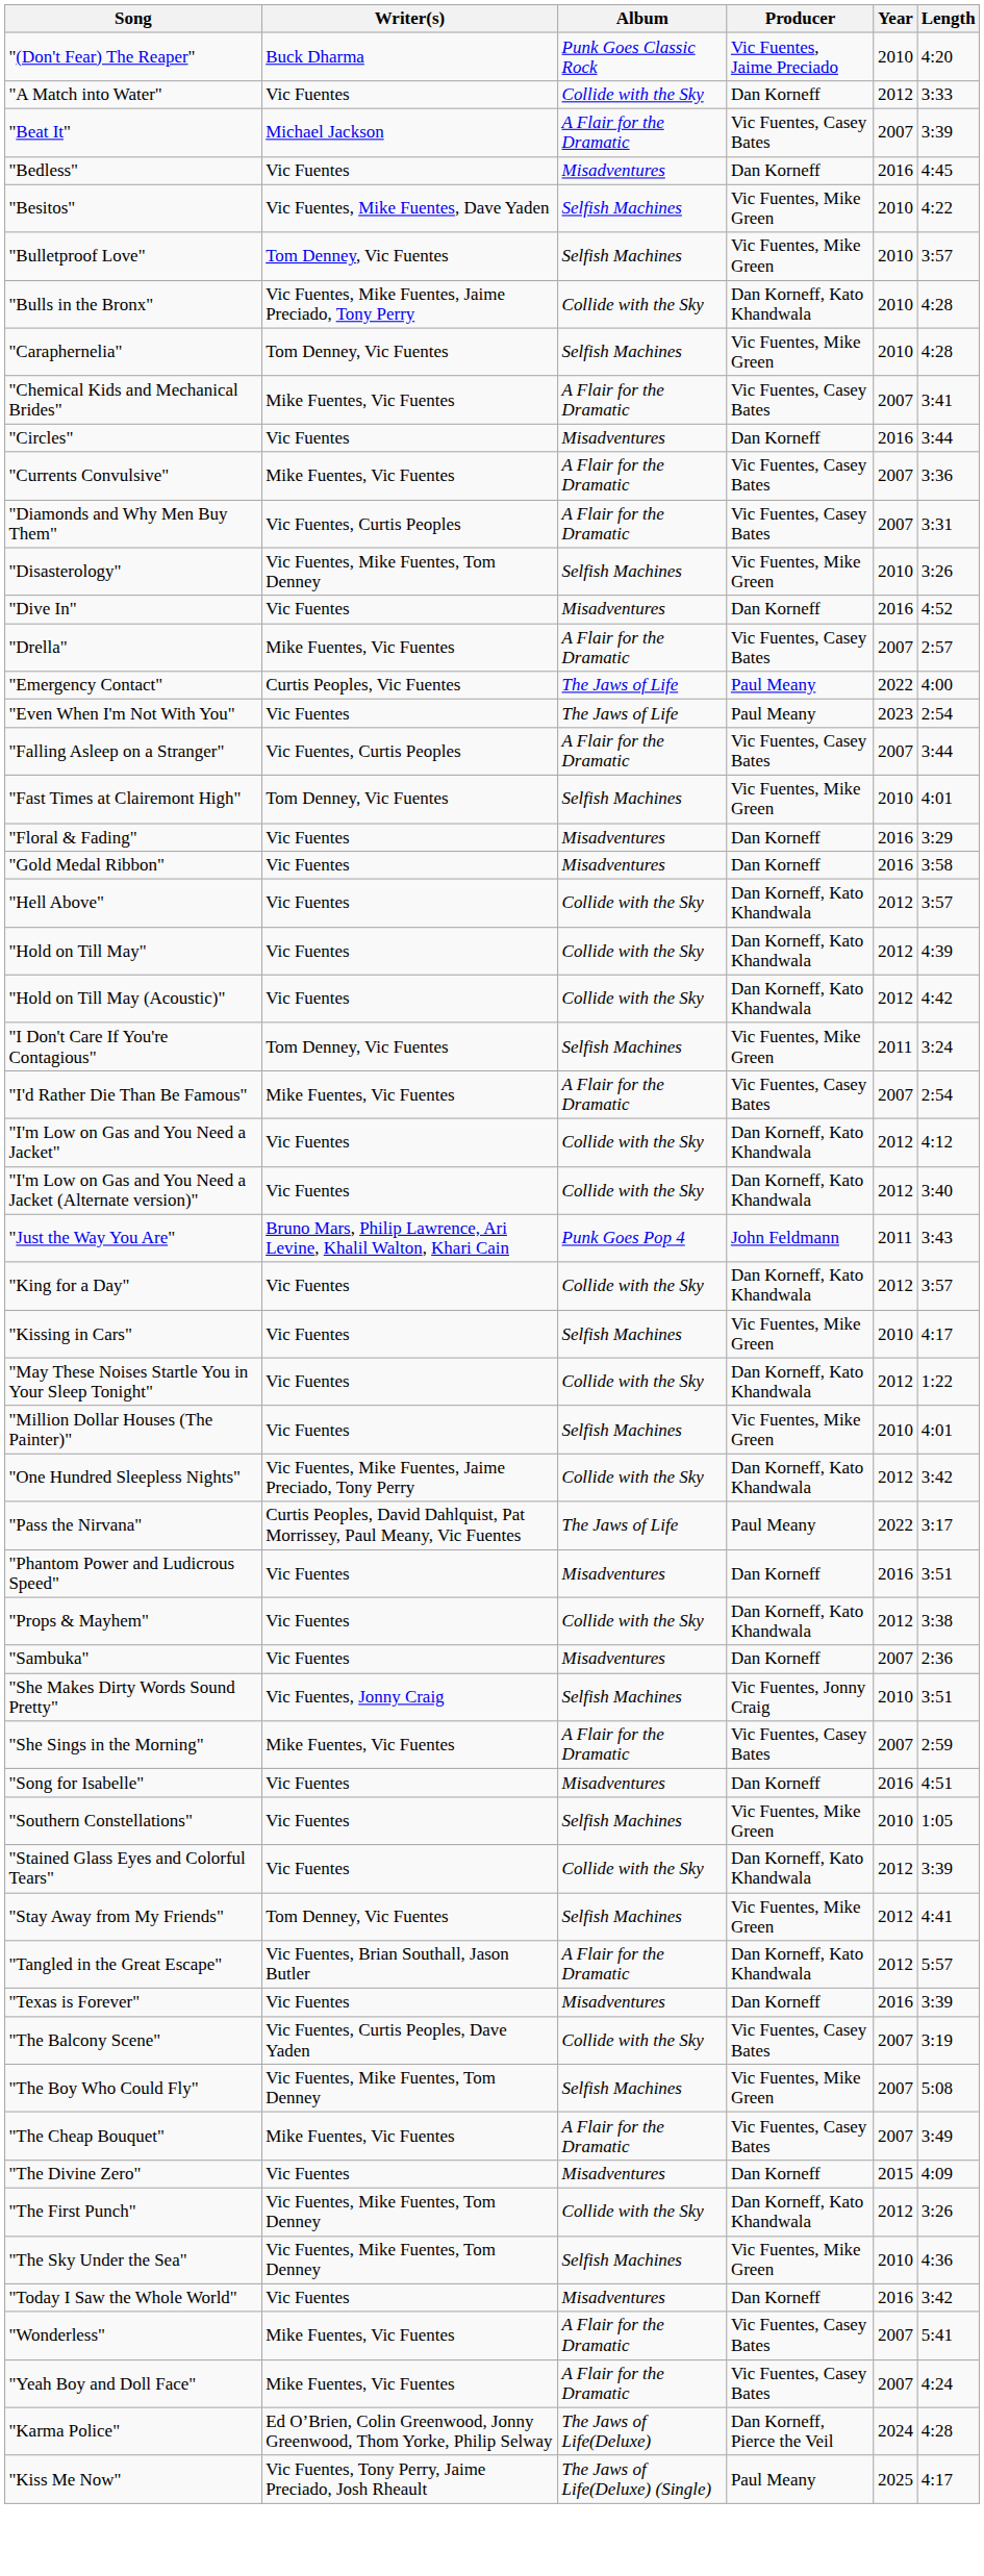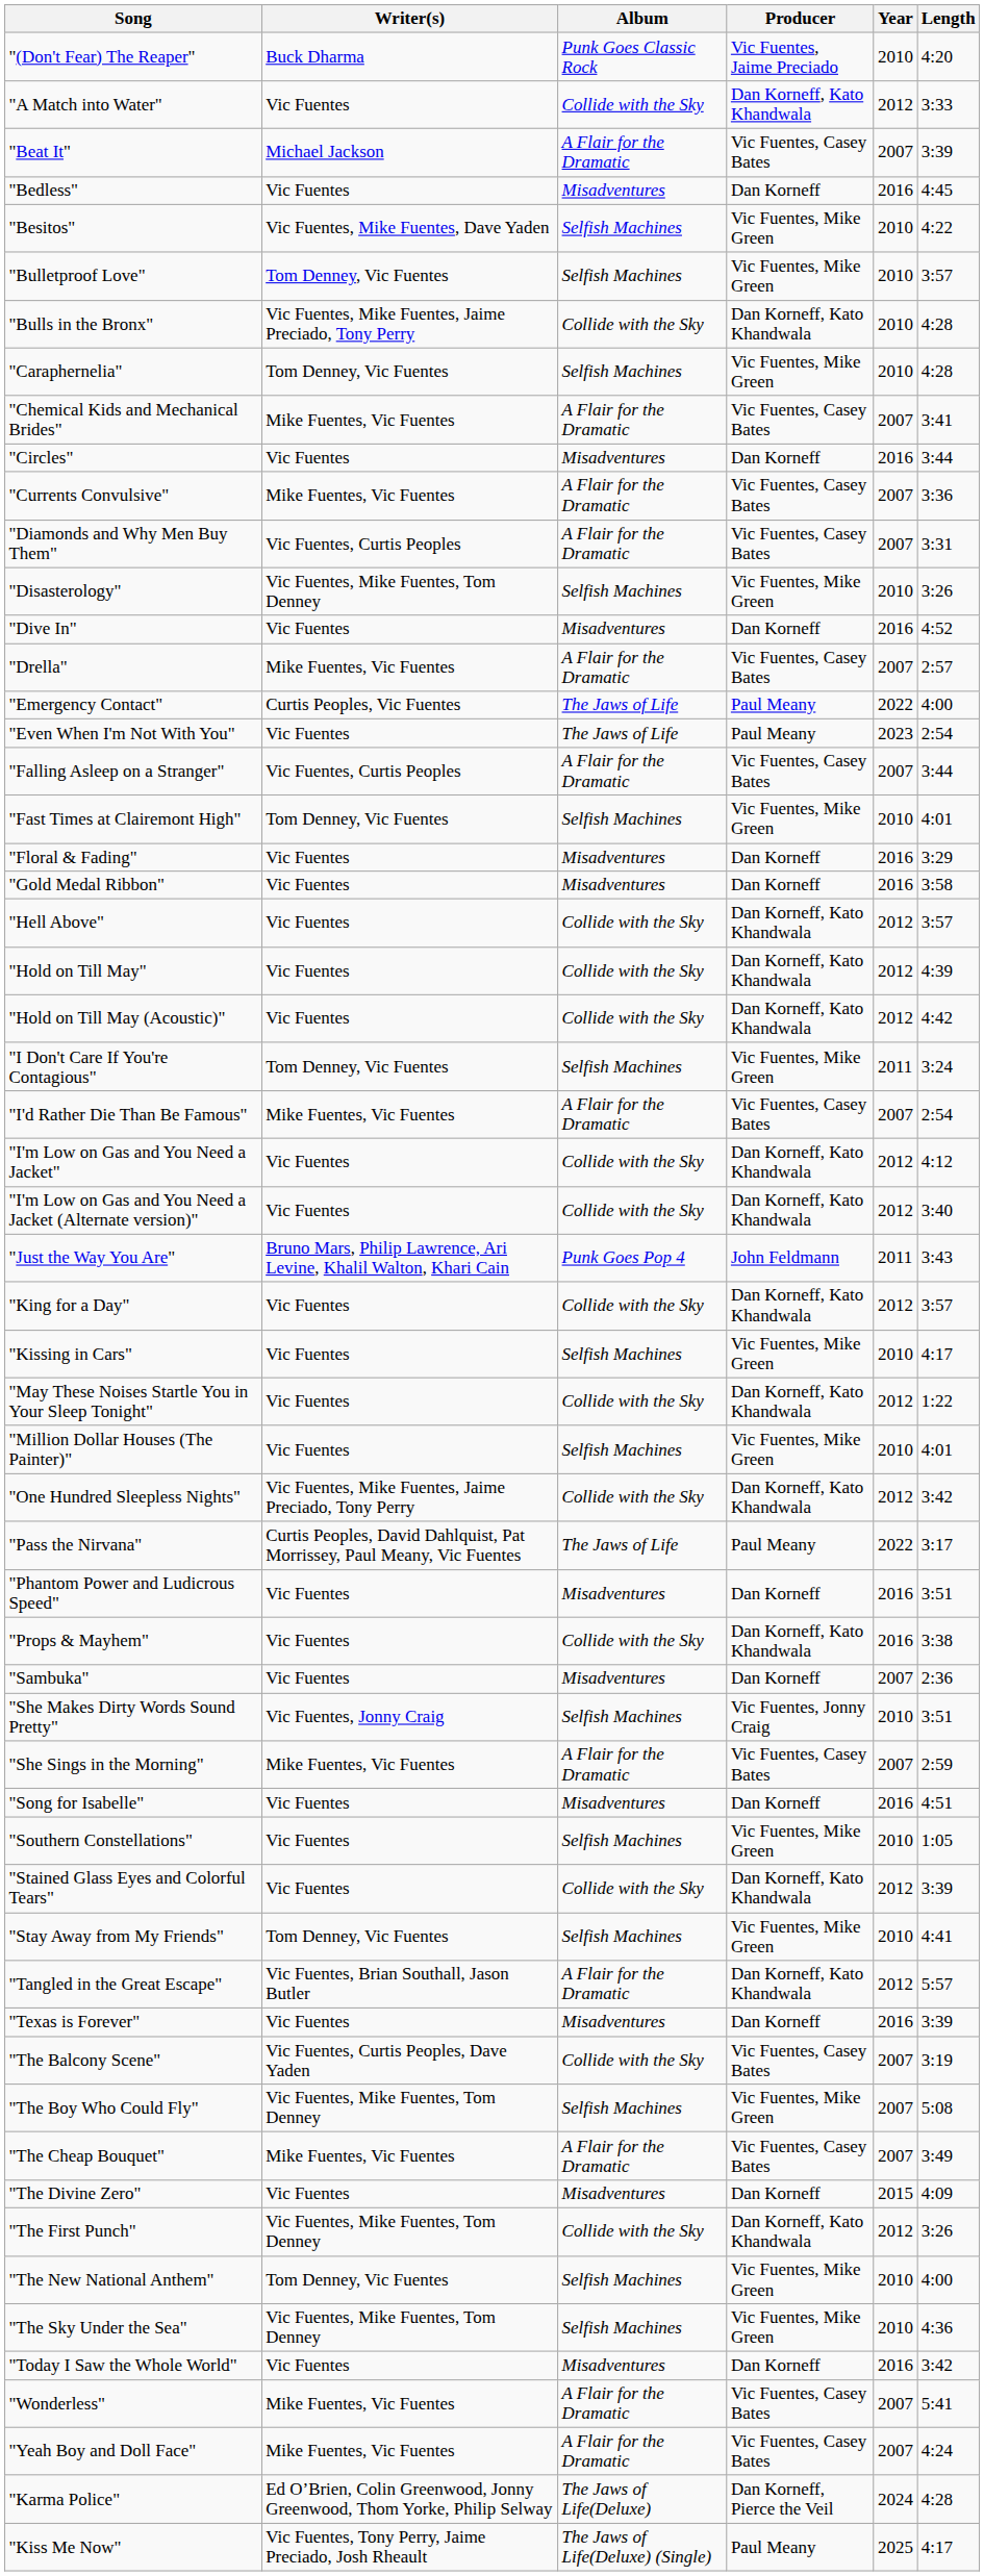"A Match into Water" | Producer: Dan Korneff -> Dan Korneff, Kato Khandwala
"Props & Mayhem" | Year: 2012 -> 2016
"Stay Away from My Friends" | Year: 2012 -> 2010
+ row: "The New National Anthem" | Tom Denney, Vic Fuentes | Selfish Machines | Vic Fuentes, Mike Green | 2010 | 4:00
